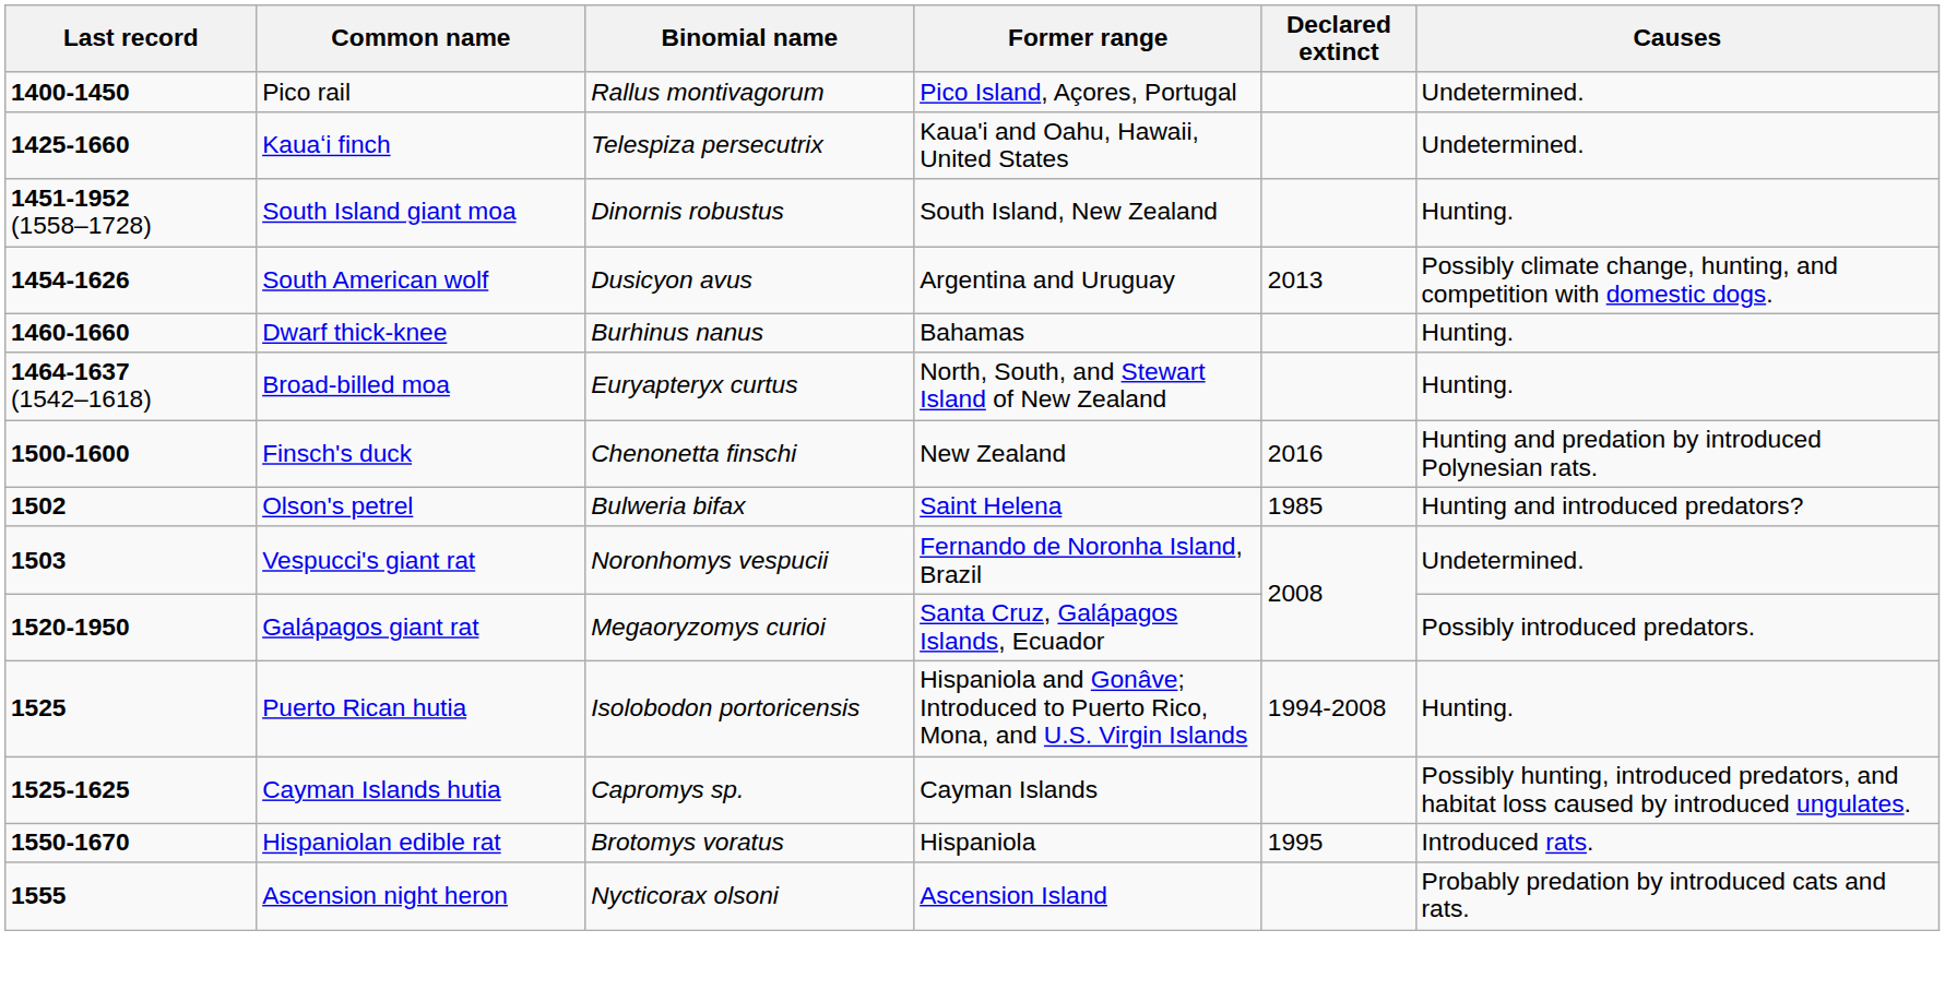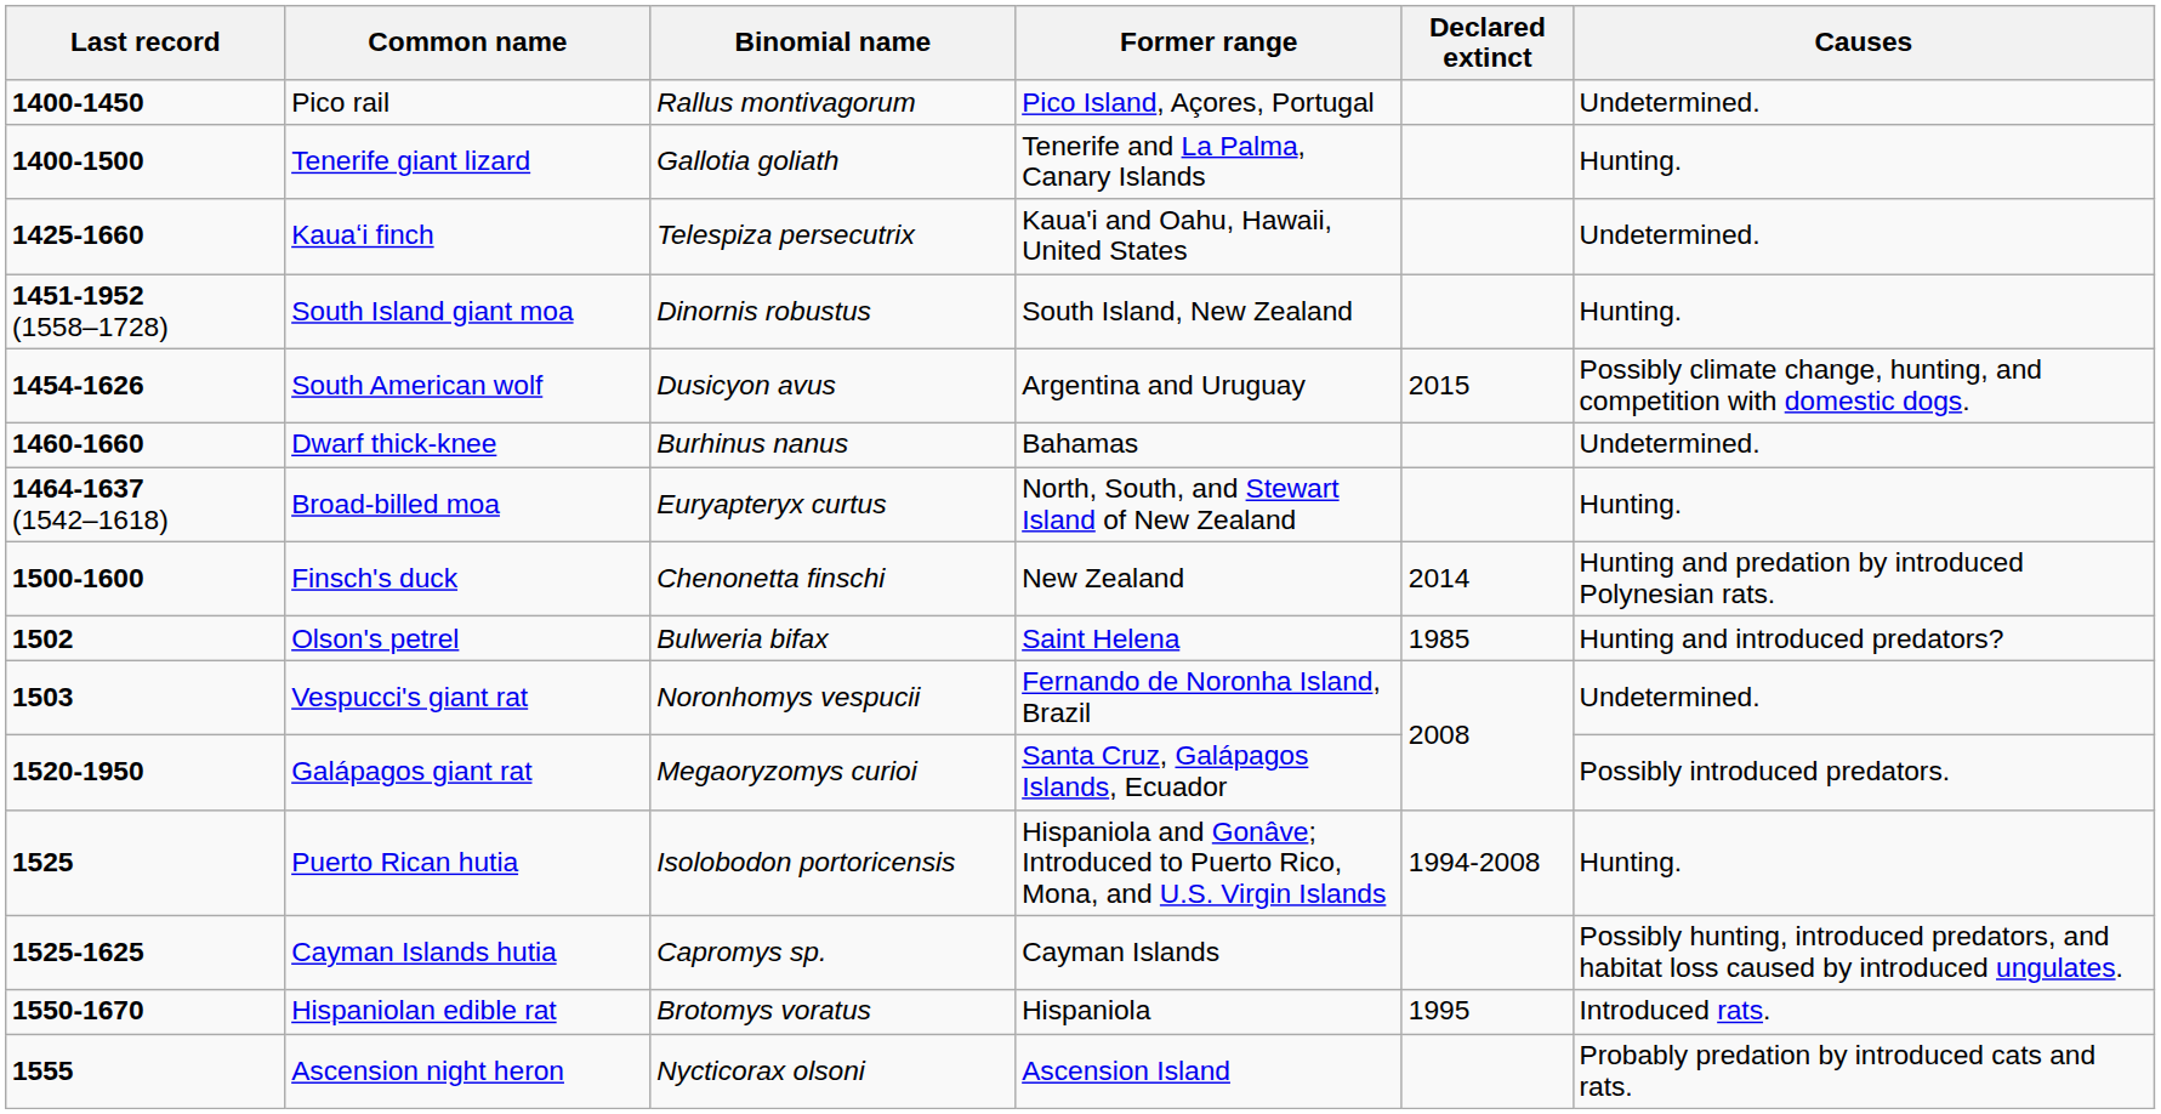+ row: 1400-1500 | Tenerife giant lizard | Gallotia goliath | Tenerife and La Palma, Canary Islands | Hunting.
South American wolf | Declared extinct: 2013 -> 2015
Dwarf thick-knee | Causes: Hunting. -> Undetermined.
Finsch's duck | Declared extinct: 2016 -> 2014
